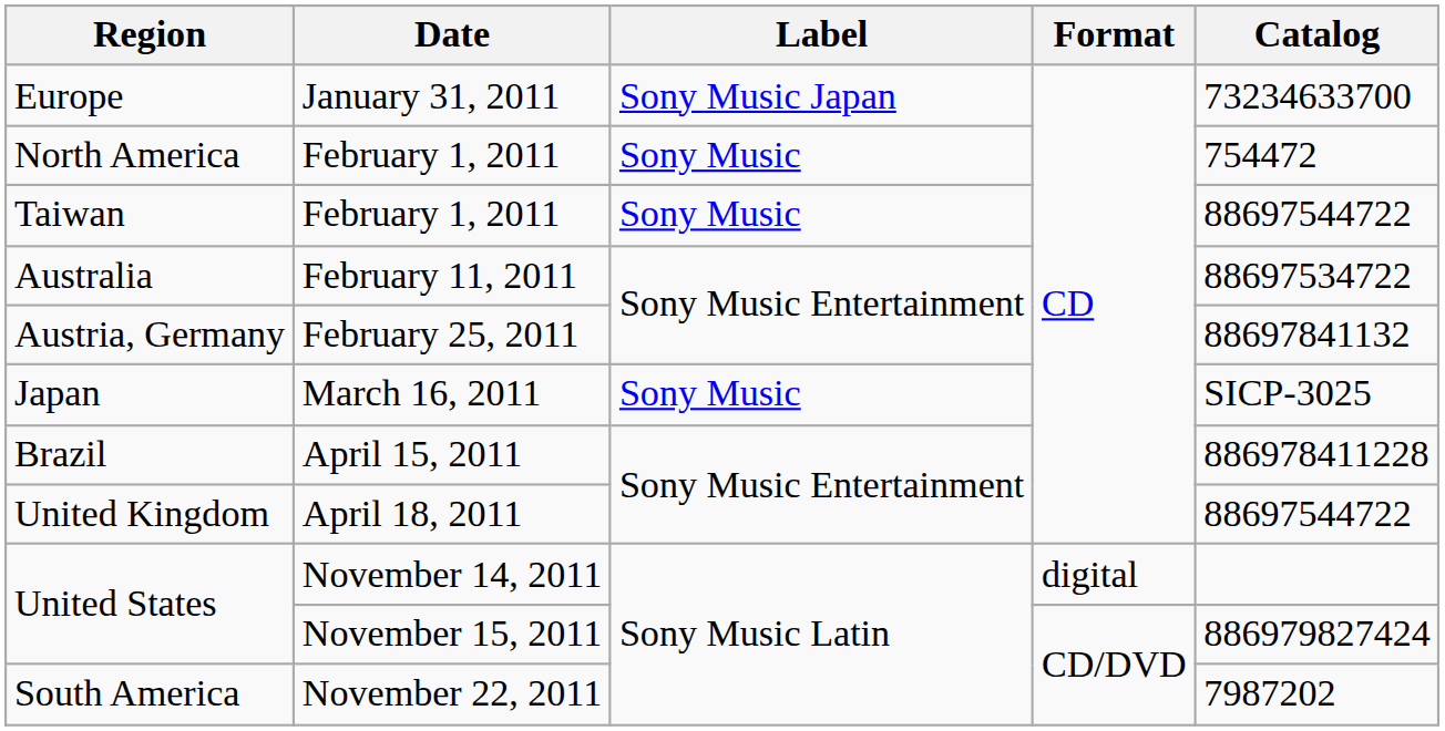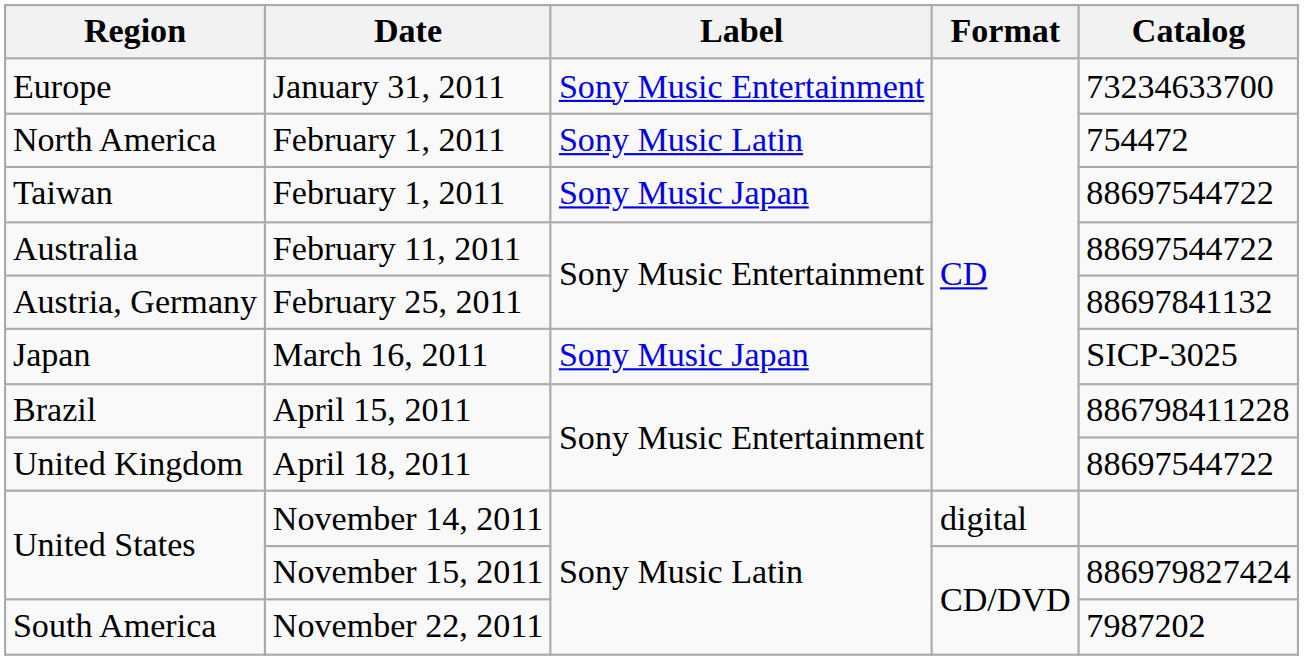Europe | Label: Sony Music Japan -> Sony Music Entertainment
North America | Label: Sony Music -> Sony Music Latin
Taiwan | Label: Sony Music -> Sony Music Japan
Australia | Catalog: 88697534722 -> 88697544722
Japan | Label: Sony Music -> Sony Music Japan
Brazil | Catalog: 886978411228 -> 886798411228
